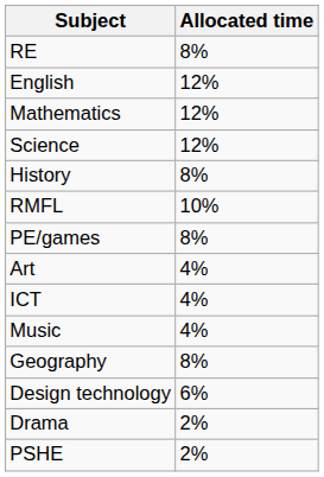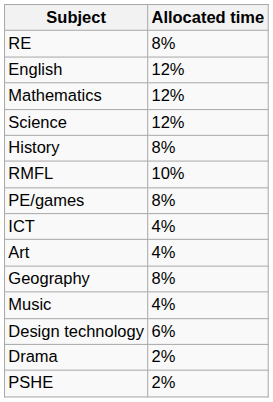rows swapped: Art <-> ICT
rows swapped: Geography <-> Music
